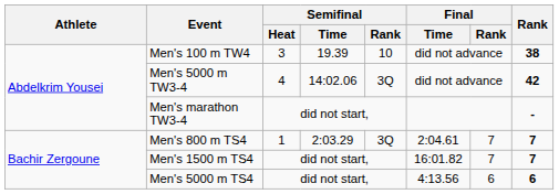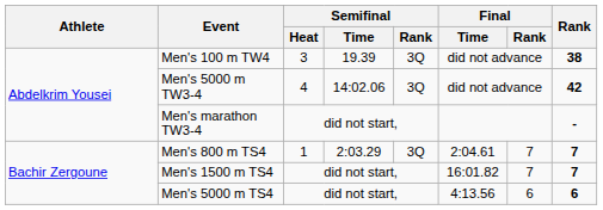Men's 100 m TW4 | Semifinal / Rank: 10 -> 3Q
